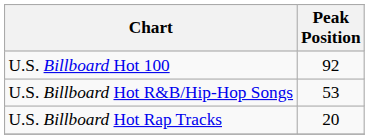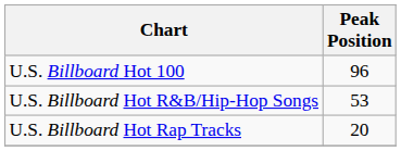U.S. Billboard Hot 100 | Peak Position: 92 -> 96
